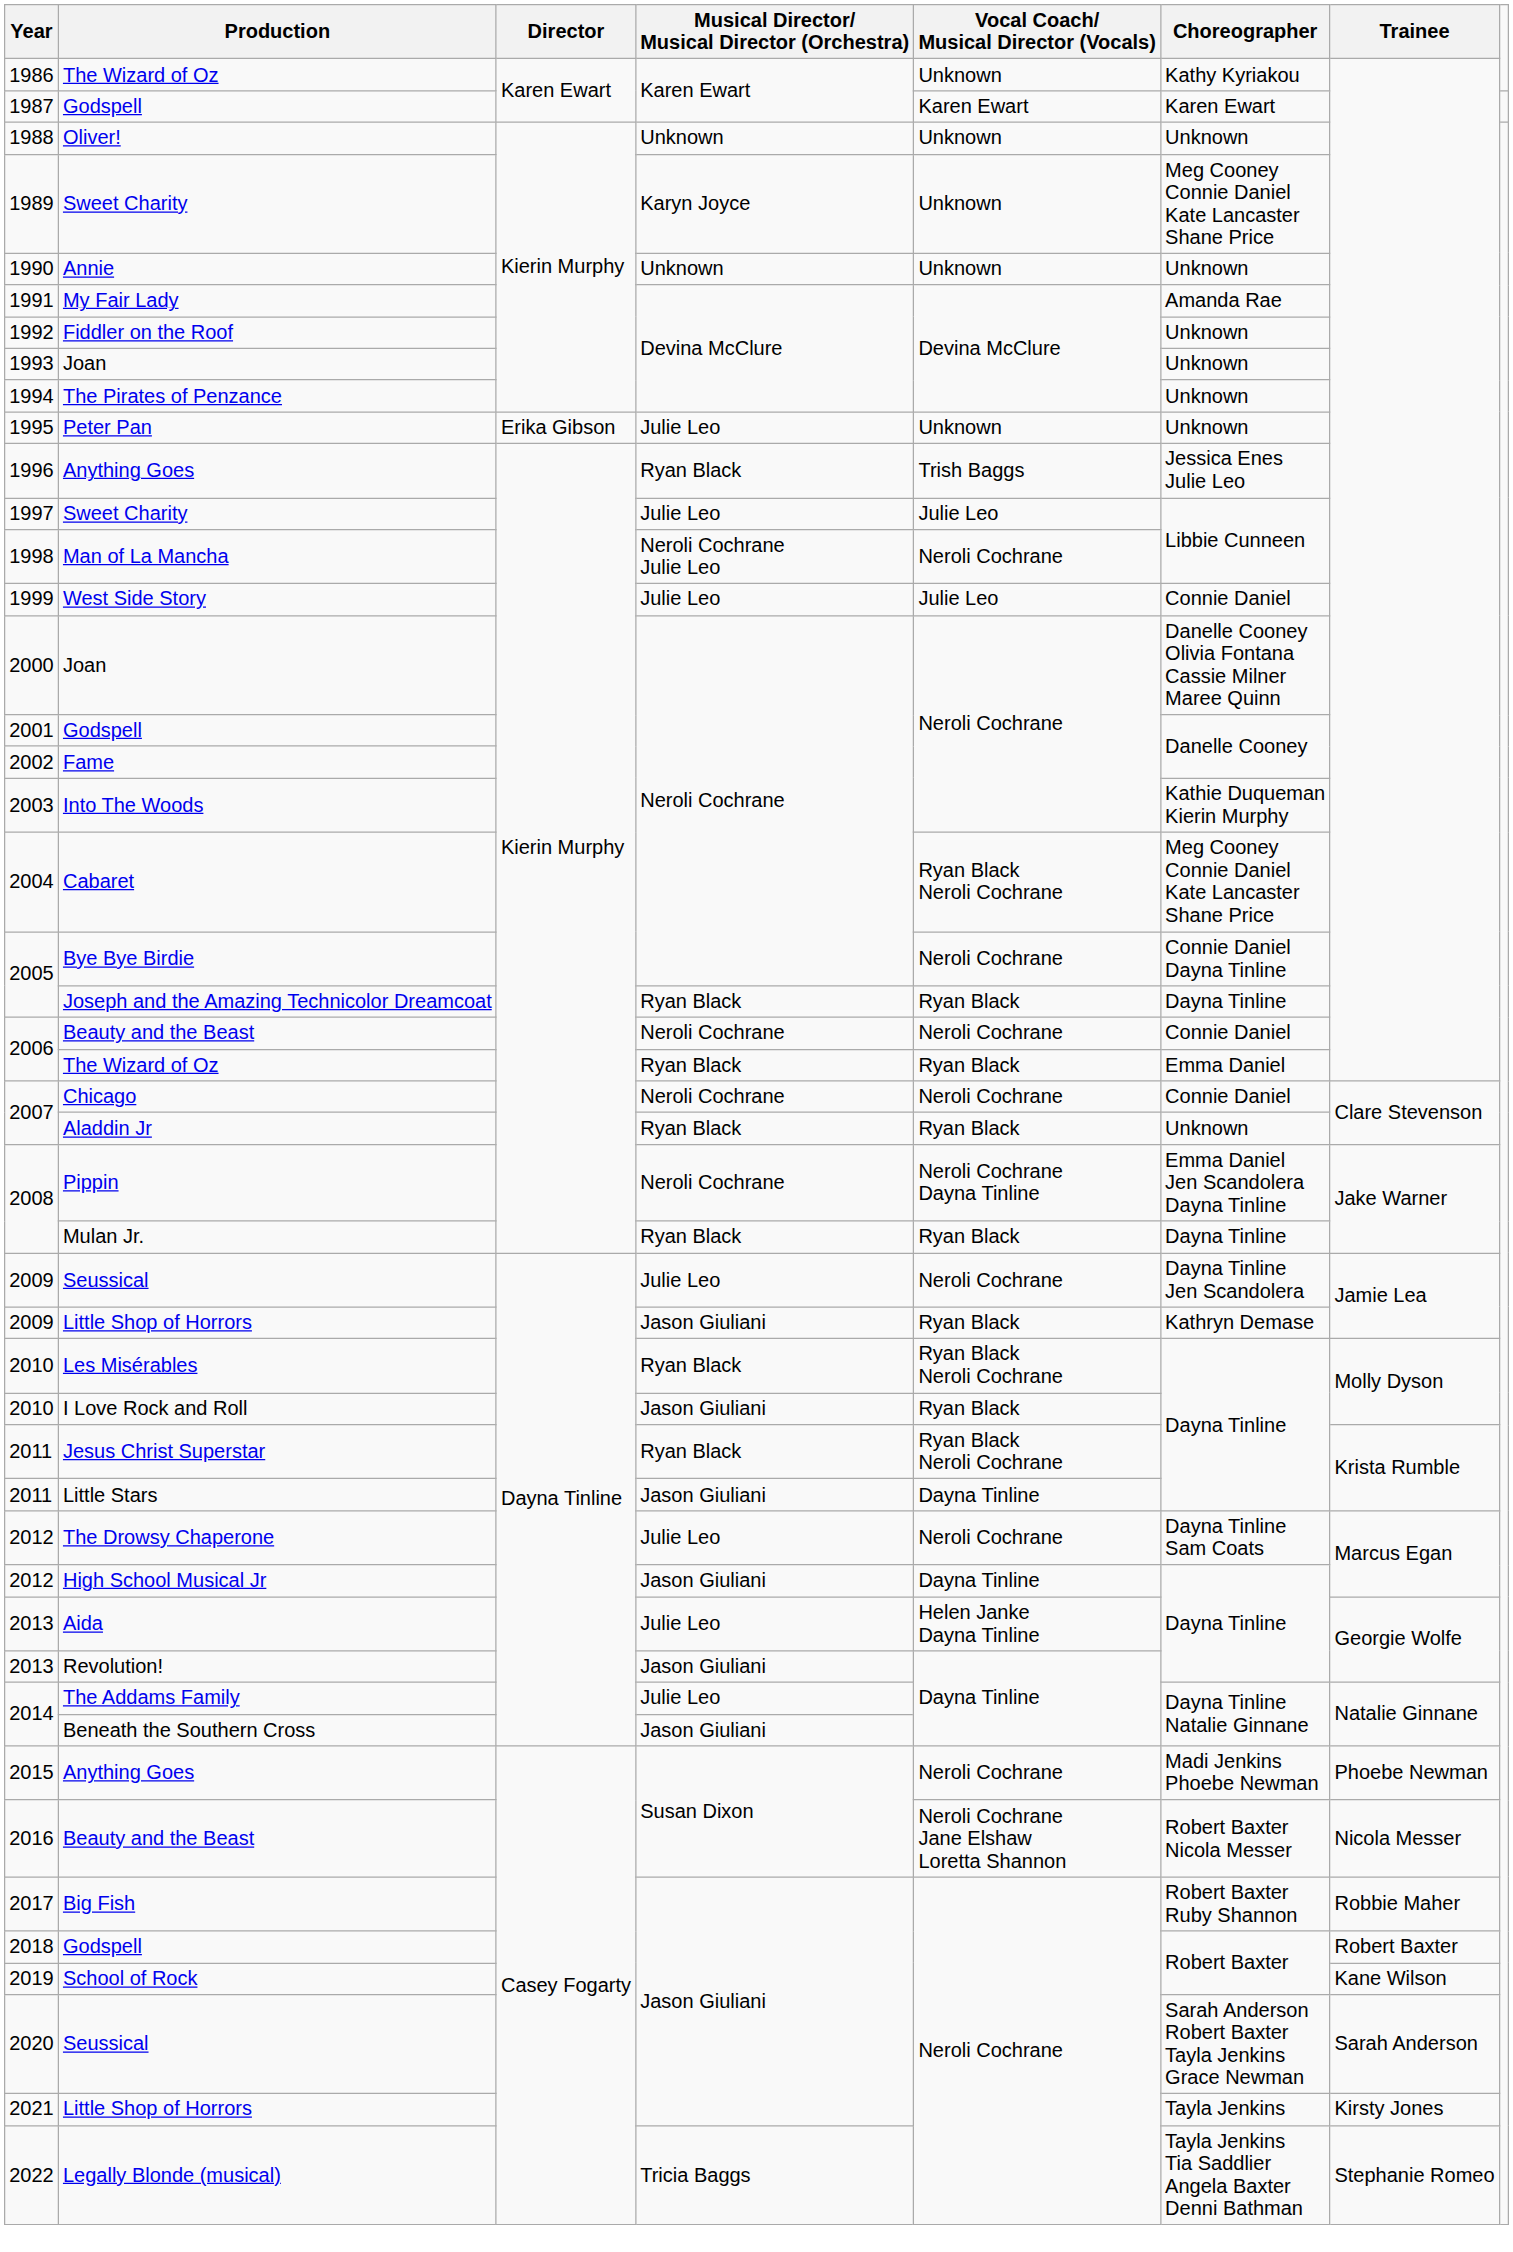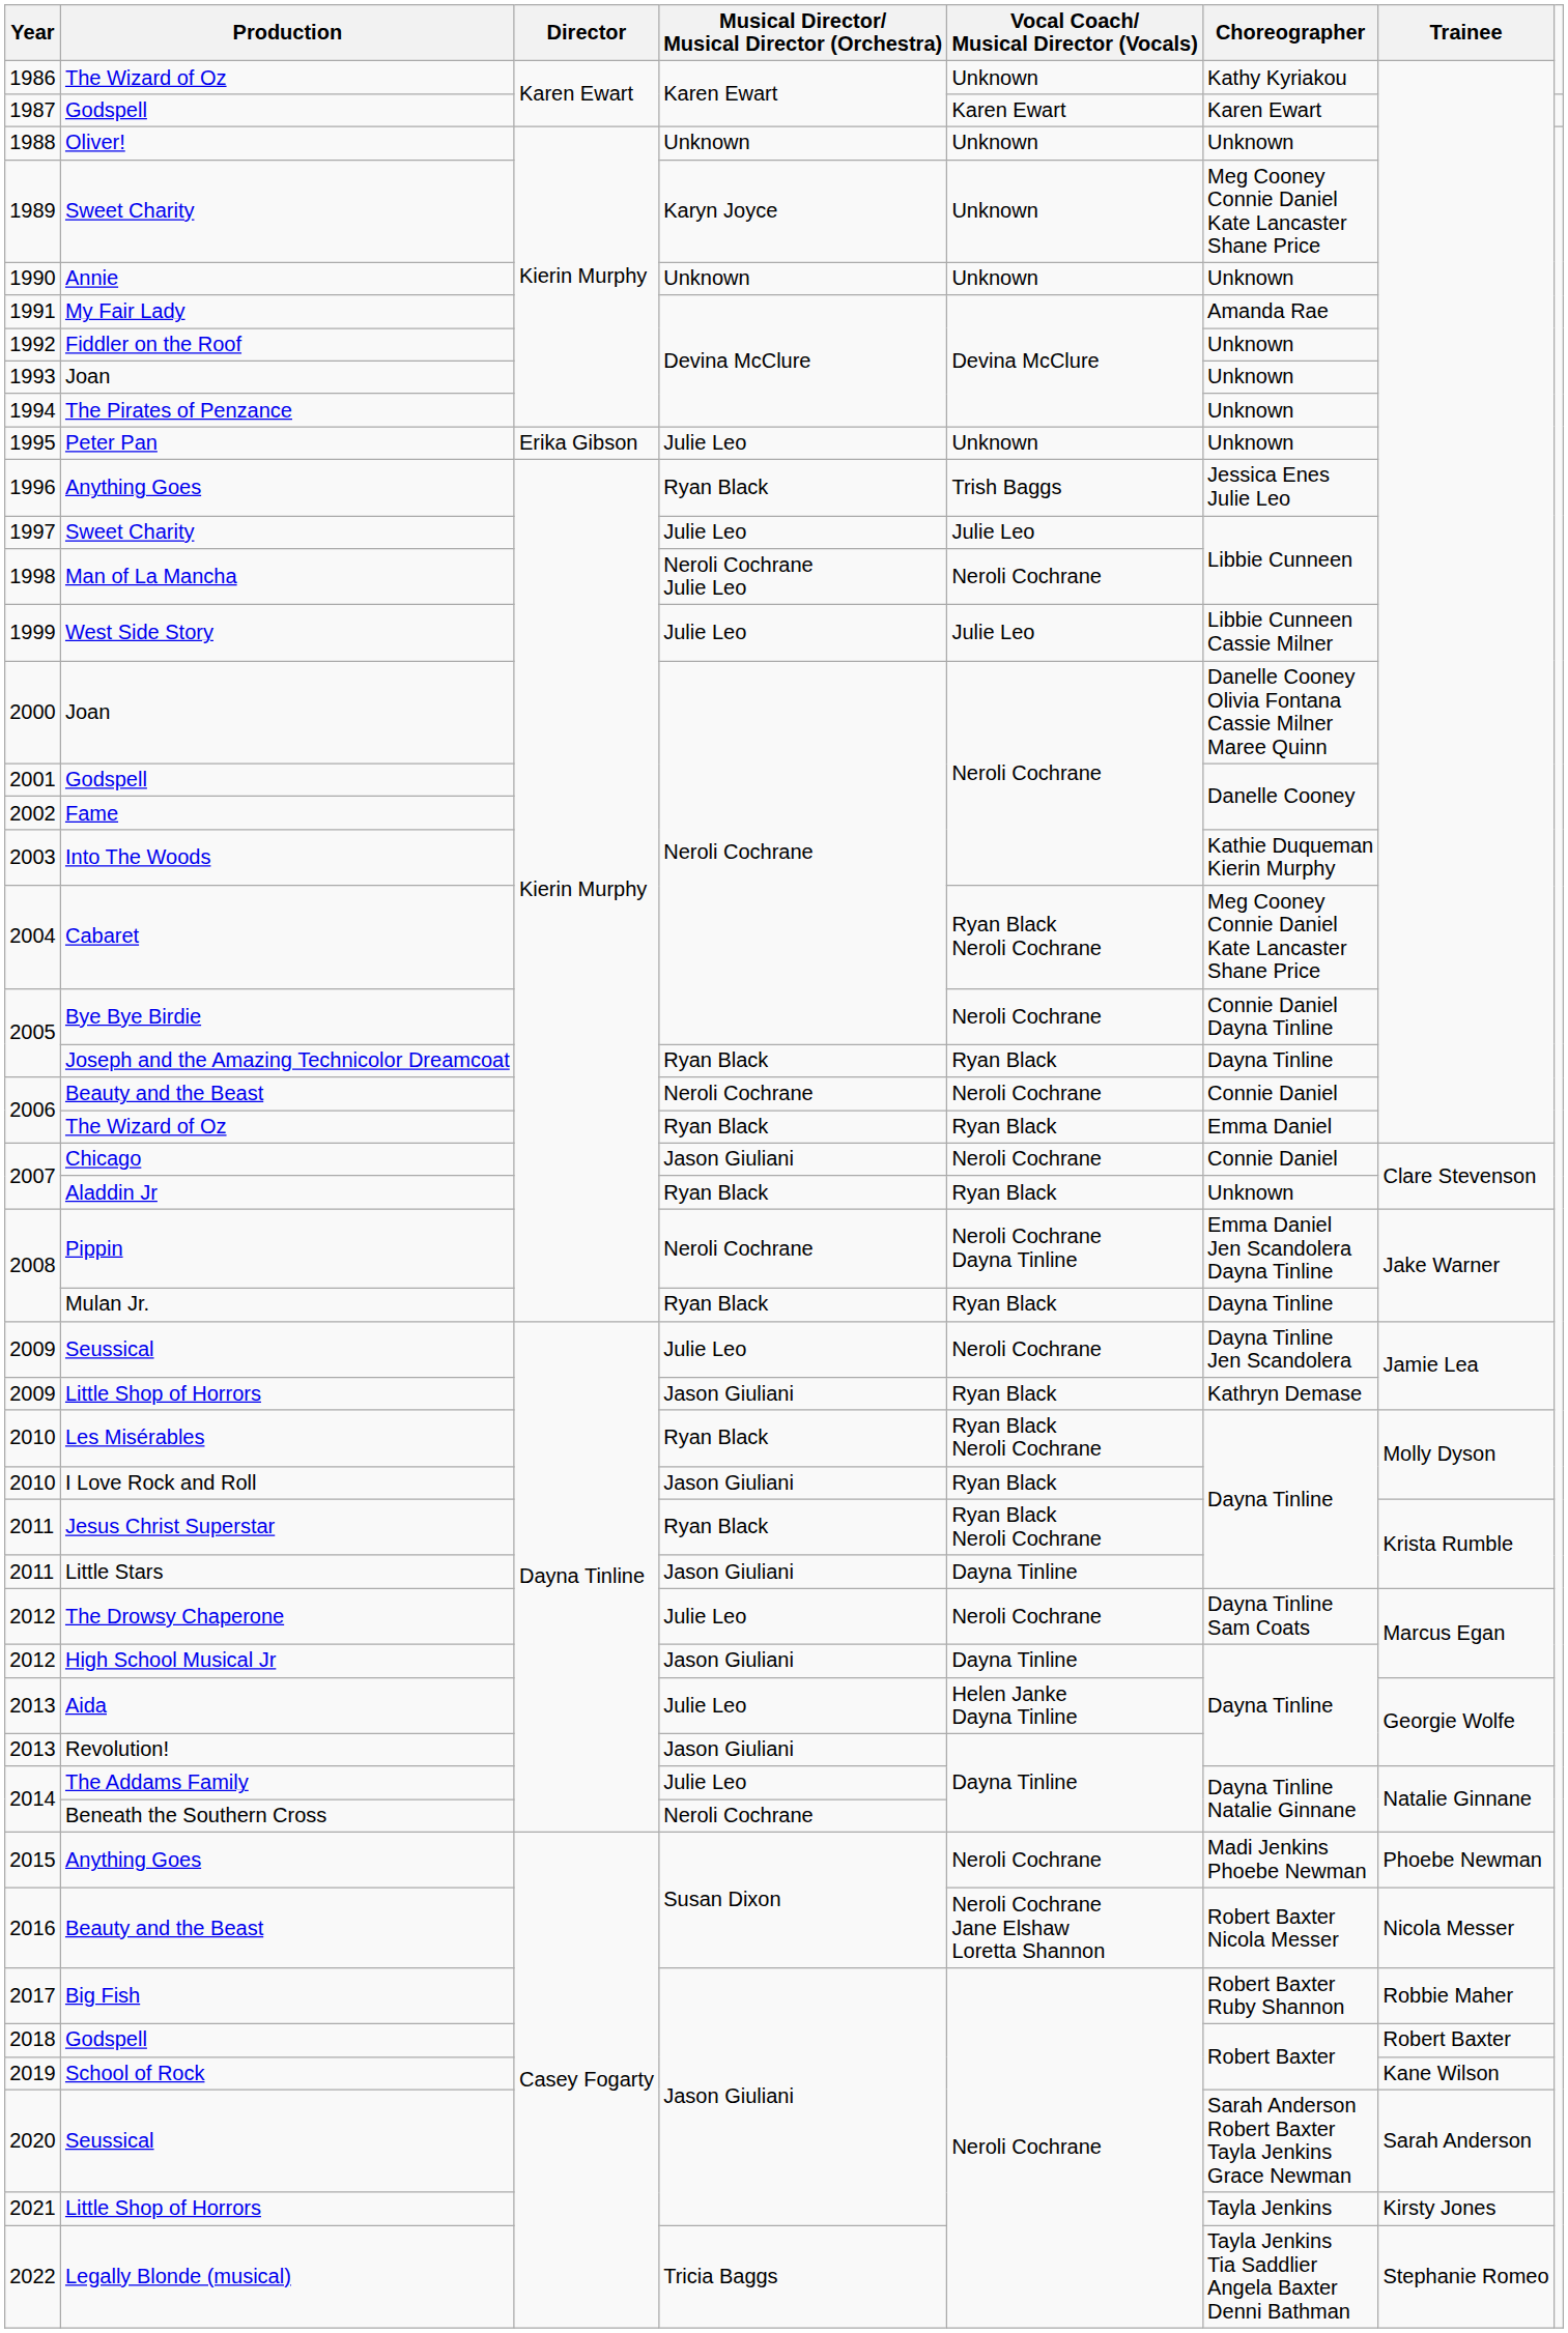West Side Story | Choreographer: Connie Daniel -> Libbie Cunneen Cassie Milner
Chicago | Musical Director/ Musical Director (Orchestra): Neroli Cochrane -> Jason Giuliani
Beneath the Southern Cross | Musical Director/ Musical Director (Orchestra): Jason Giuliani -> Neroli Cochrane
